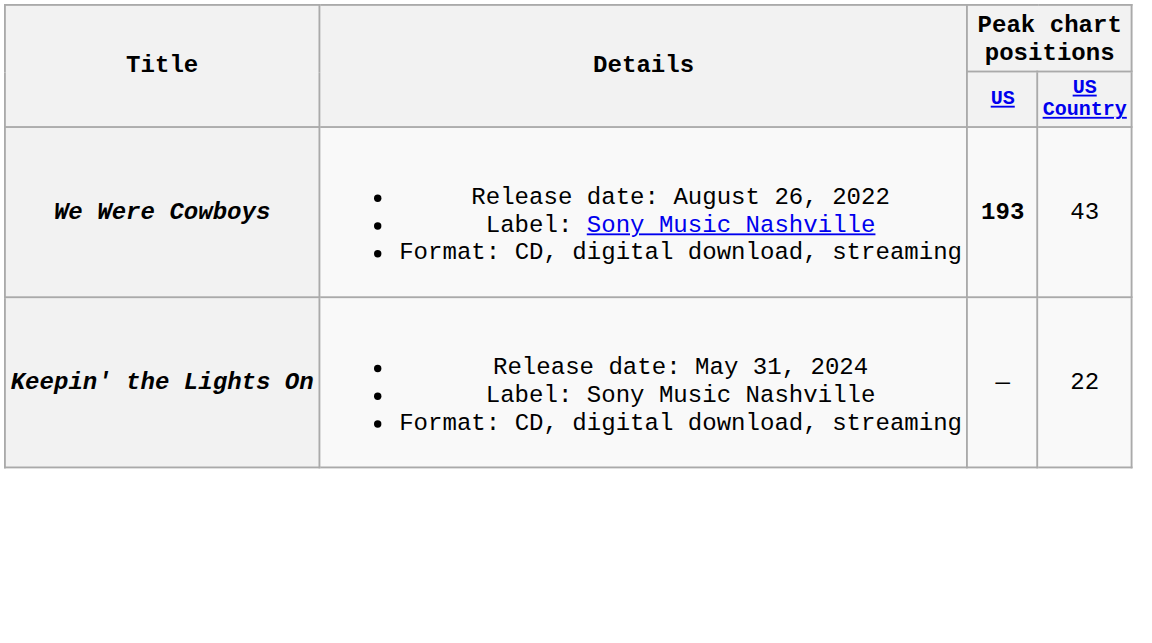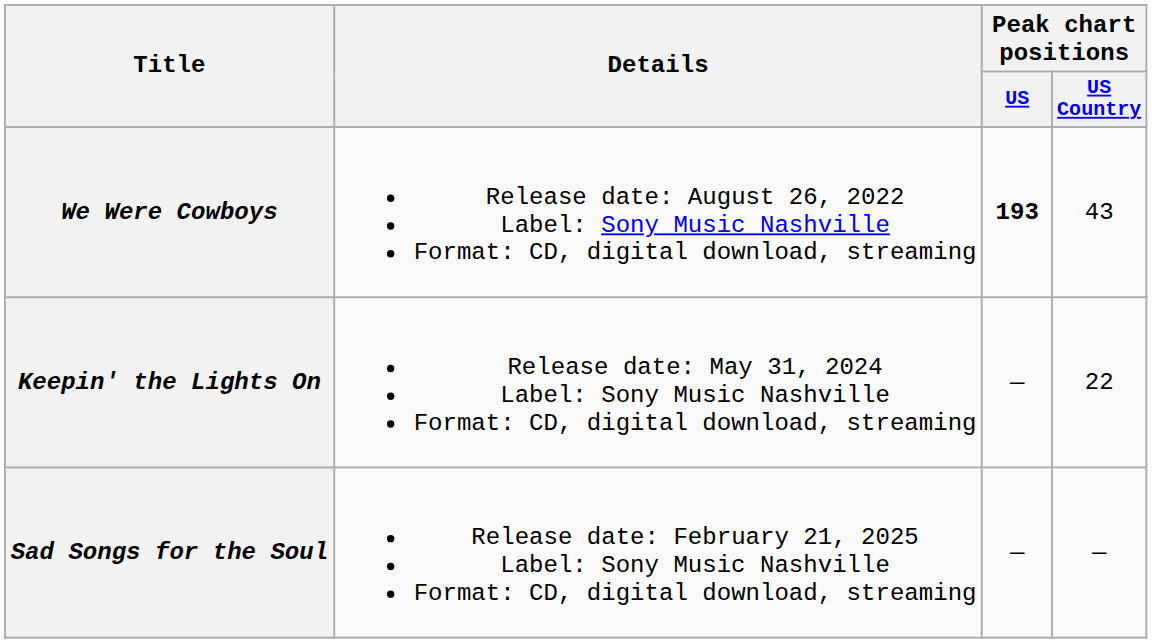+ row: Sad Songs for the Soul | Release date: February 21, 2025 Label: Sony Music Nashville Format: CD, digital download, streaming | — | —
